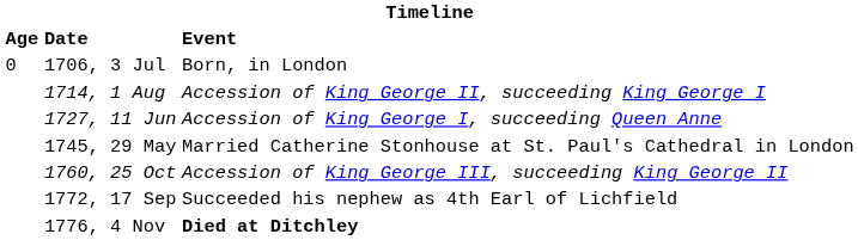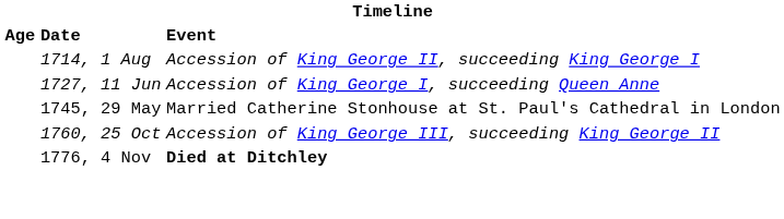- row: 0 | 1706, 3 Jul | Born, in London
- row: 1772, 17 Sep | Succeeded his nephew as 4th Earl of Lichfield
